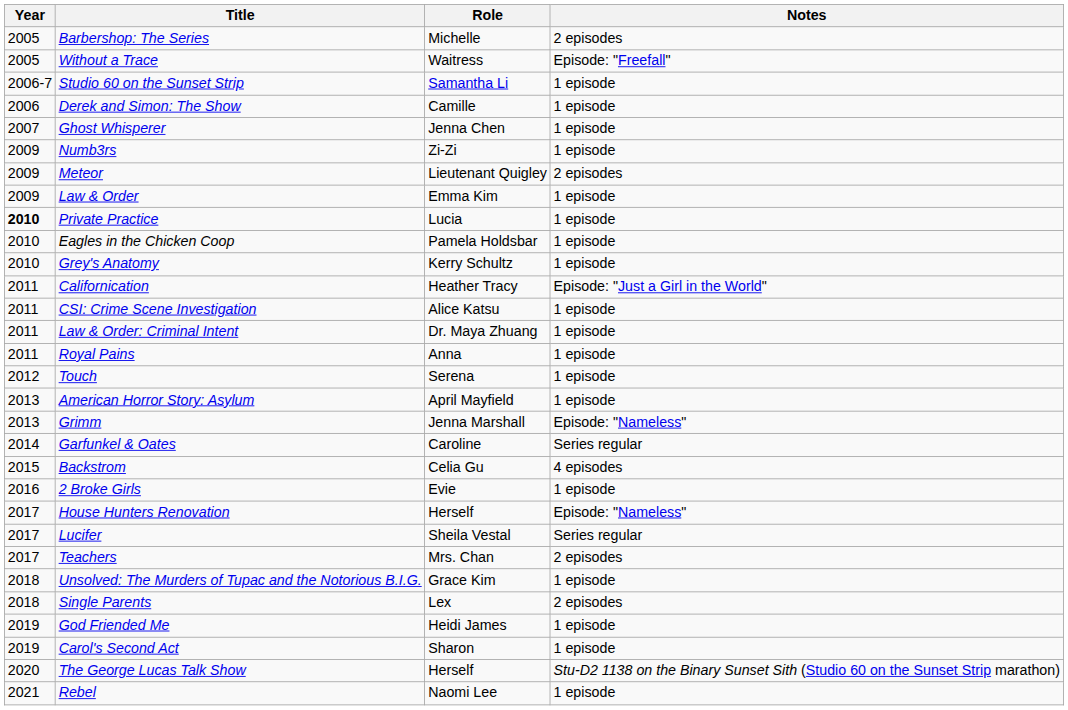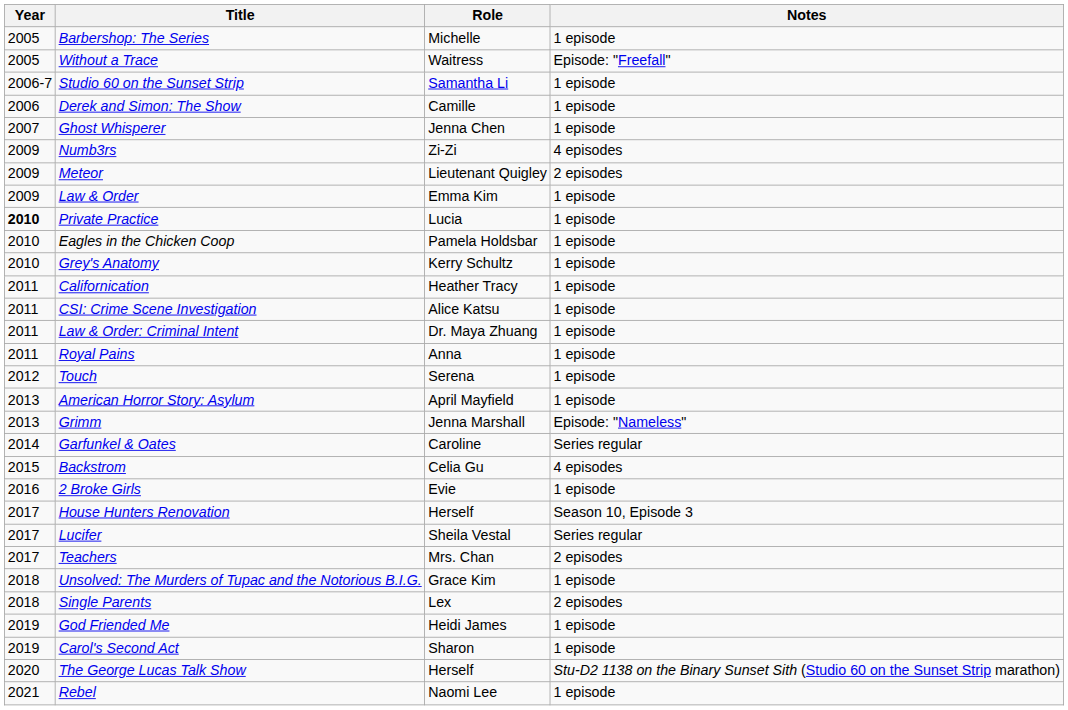Barbershop: The Series | Notes: 2 episodes -> 1 episode
Numb3rs | Notes: 1 episode -> 4 episodes
Californication | Notes: Episode: "Just a Girl in the World" -> 1 episode
House Hunters Renovation | Notes: Episode: "Nameless" -> Season 10, Episode 3
